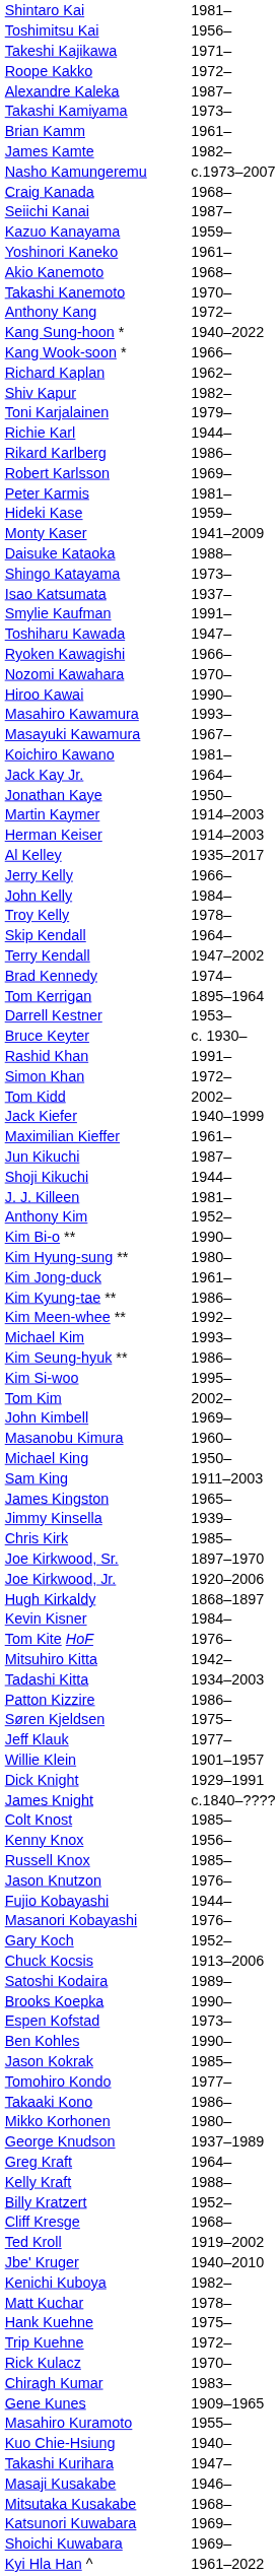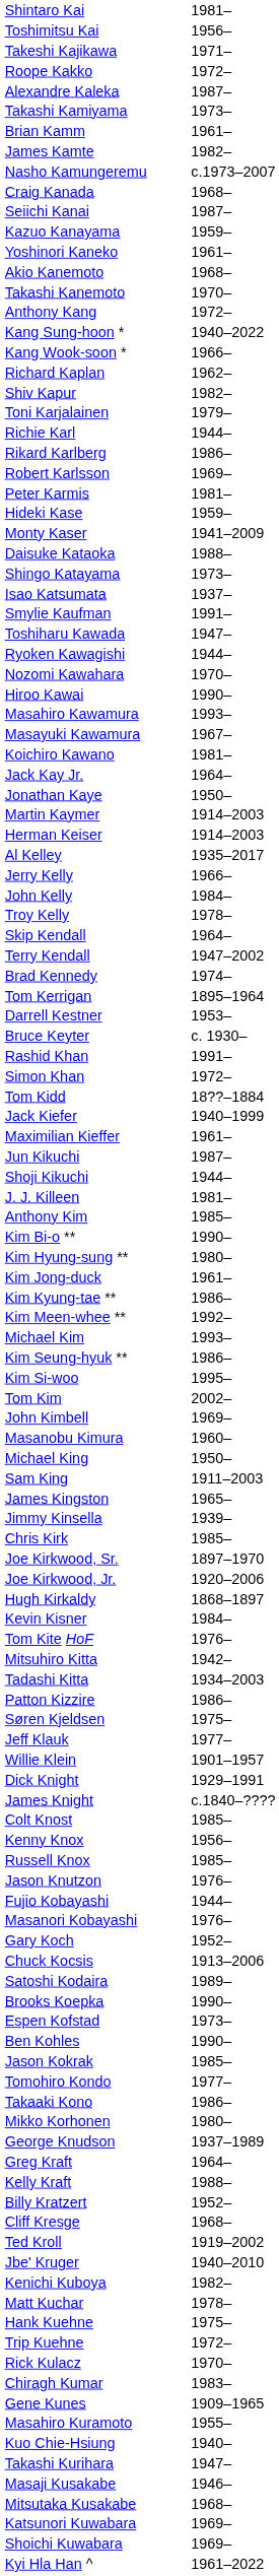Ryoken Kawagishi | column 2: 1966– -> 1944–
Tom Kidd | column 2: 2002– -> 18??–1884
Anthony Kim | column 2: 1952– -> 1985–
